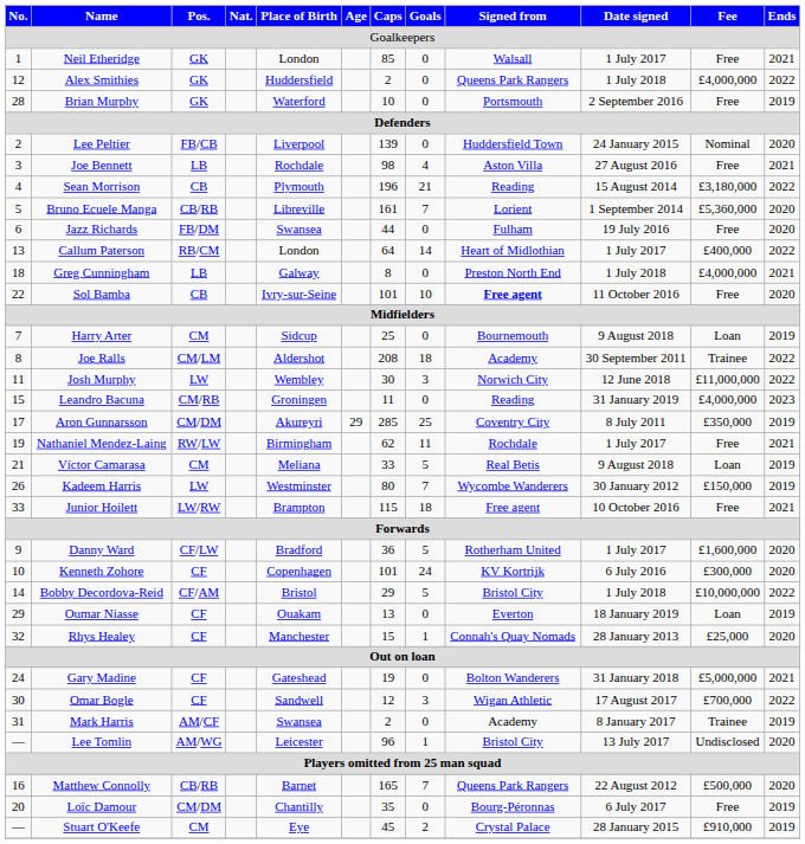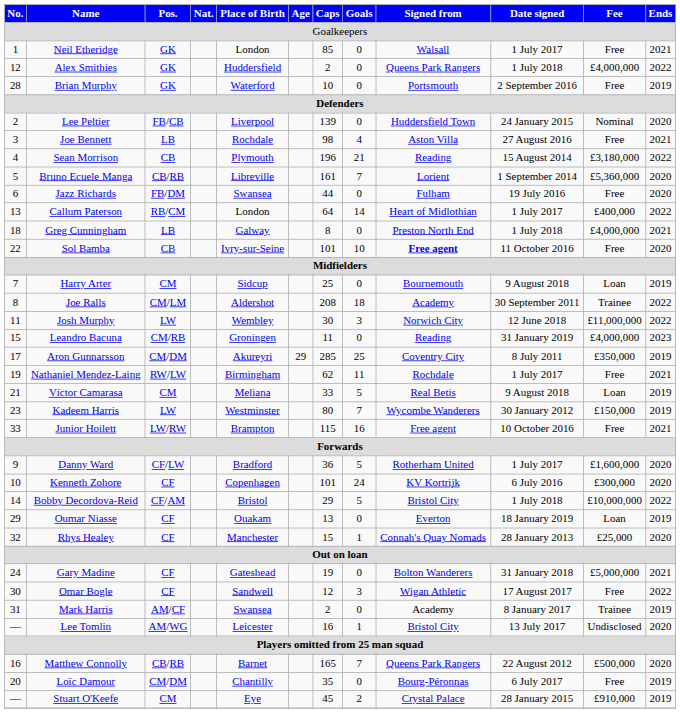Kadeem Harris | No.: 26 -> 23
Junior Hoilett | Goals: 18 -> 16
Omar Bogle | Fee: £700,000 -> Free
Lee Tomlin | Caps: 96 -> 16
